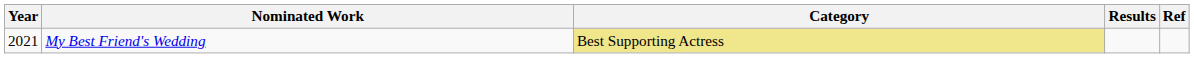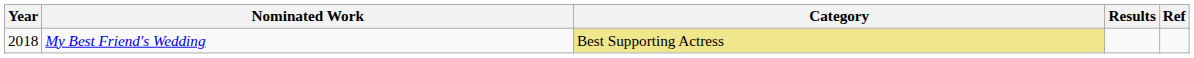My Best Friend's Wedding | Year: 2021 -> 2018
